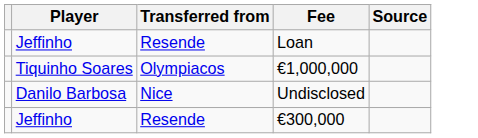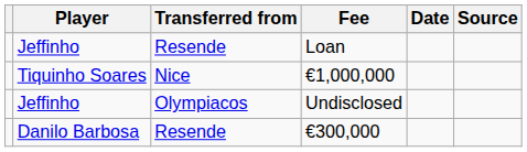+ column: Date
€1,000,000 | Transferred from: Olympiacos -> Nice
Undisclosed | Player: Danilo Barbosa -> Jeffinho
Undisclosed | Transferred from: Nice -> Olympiacos
€300,000 | Player: Jeffinho -> Danilo Barbosa
